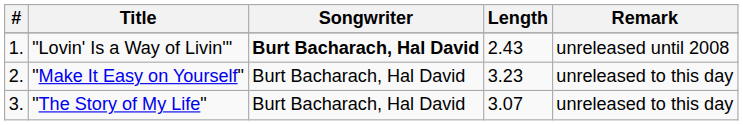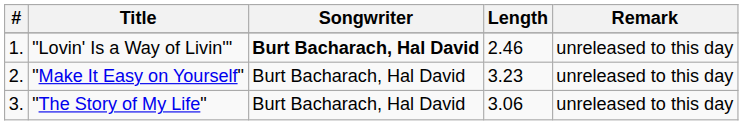"Lovin' Is a Way of Livin'" | Length: 2.43 -> 2.46
"Lovin' Is a Way of Livin'" | Remark: unreleased until 2008 -> unreleased to this day
"The Story of My Life" | Length: 3.07 -> 3.06
